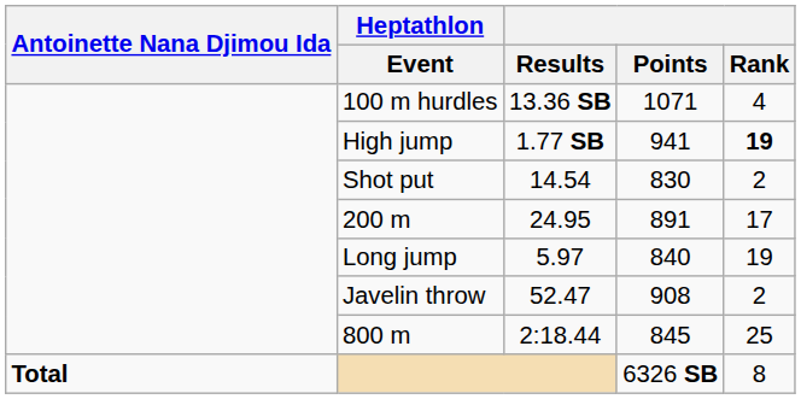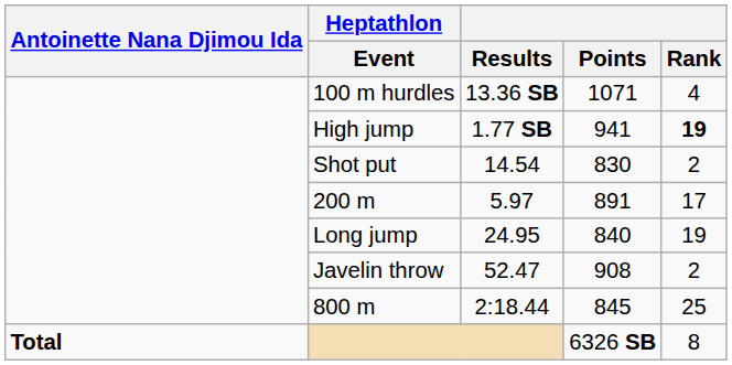200 m | Results: 24.95 -> 5.97
Long jump | Results: 5.97 -> 24.95
